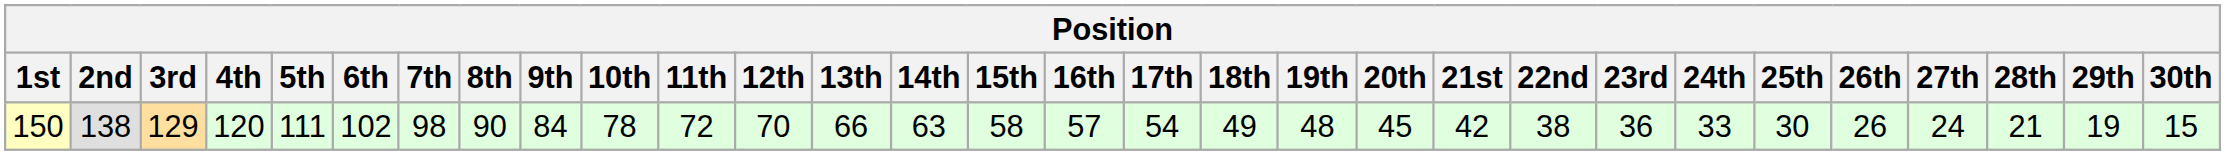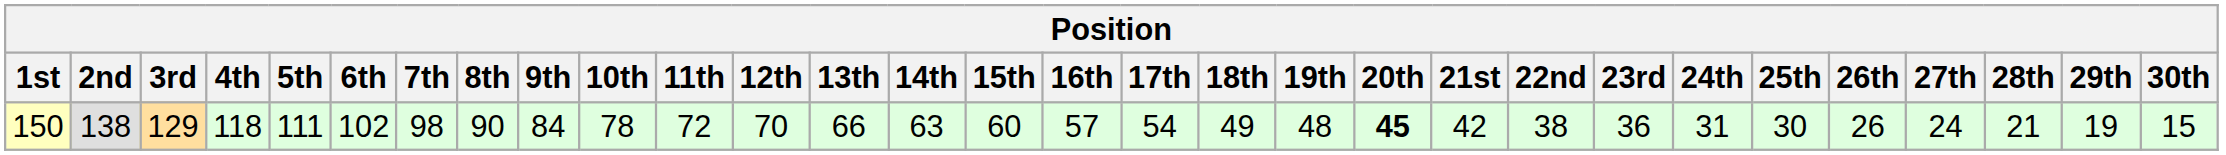150 | 4th: 120 -> 118
150 | 15th: 58 -> 60
150 | 20th: normal -> bold
150 | 24th: 33 -> 31
